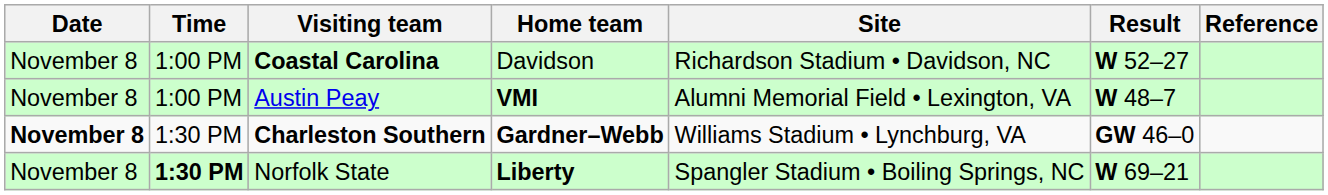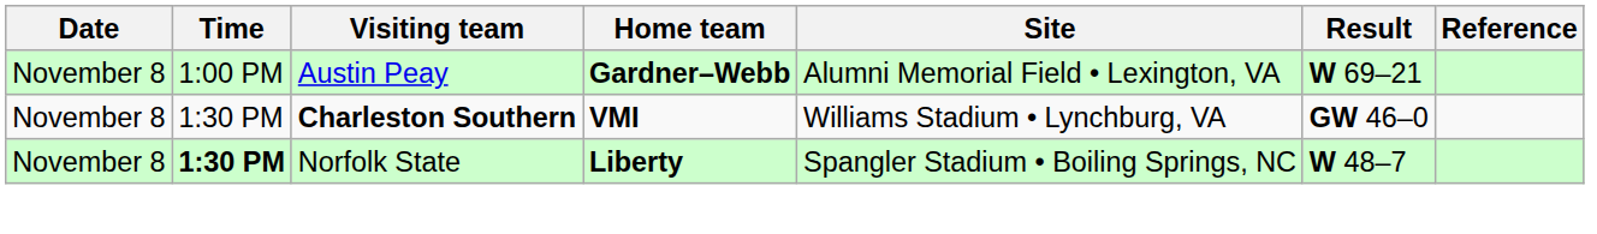- row: November 8 | 1:00 PM | Coastal Carolina | Davidson | Richardson Stadium • Davidson, NC | W 52–27
Austin Peay | Home team: VMI -> Gardner–Webb
Austin Peay | Result: W 48–7 -> W 69–21
Charleston Southern | Date: bold -> normal
Charleston Southern | Home team: Gardner–Webb -> VMI
Norfolk State | Result: W 69–21 -> W 48–7
